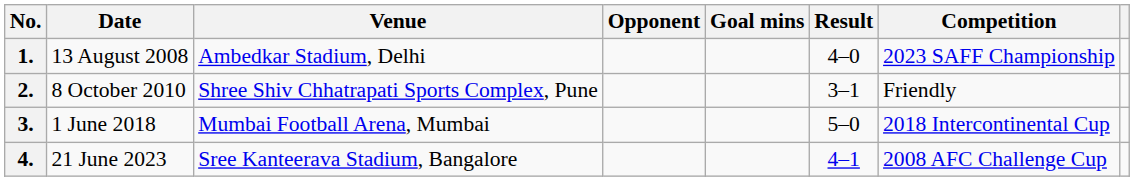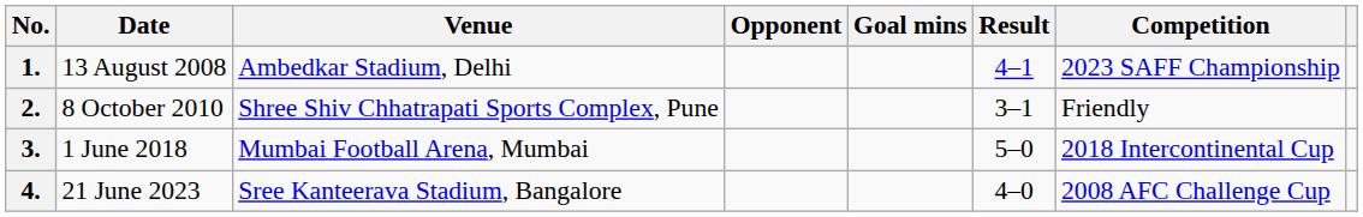1. | Result: 4–0 -> 4–1
4. | Result: 4–1 -> 4–0
